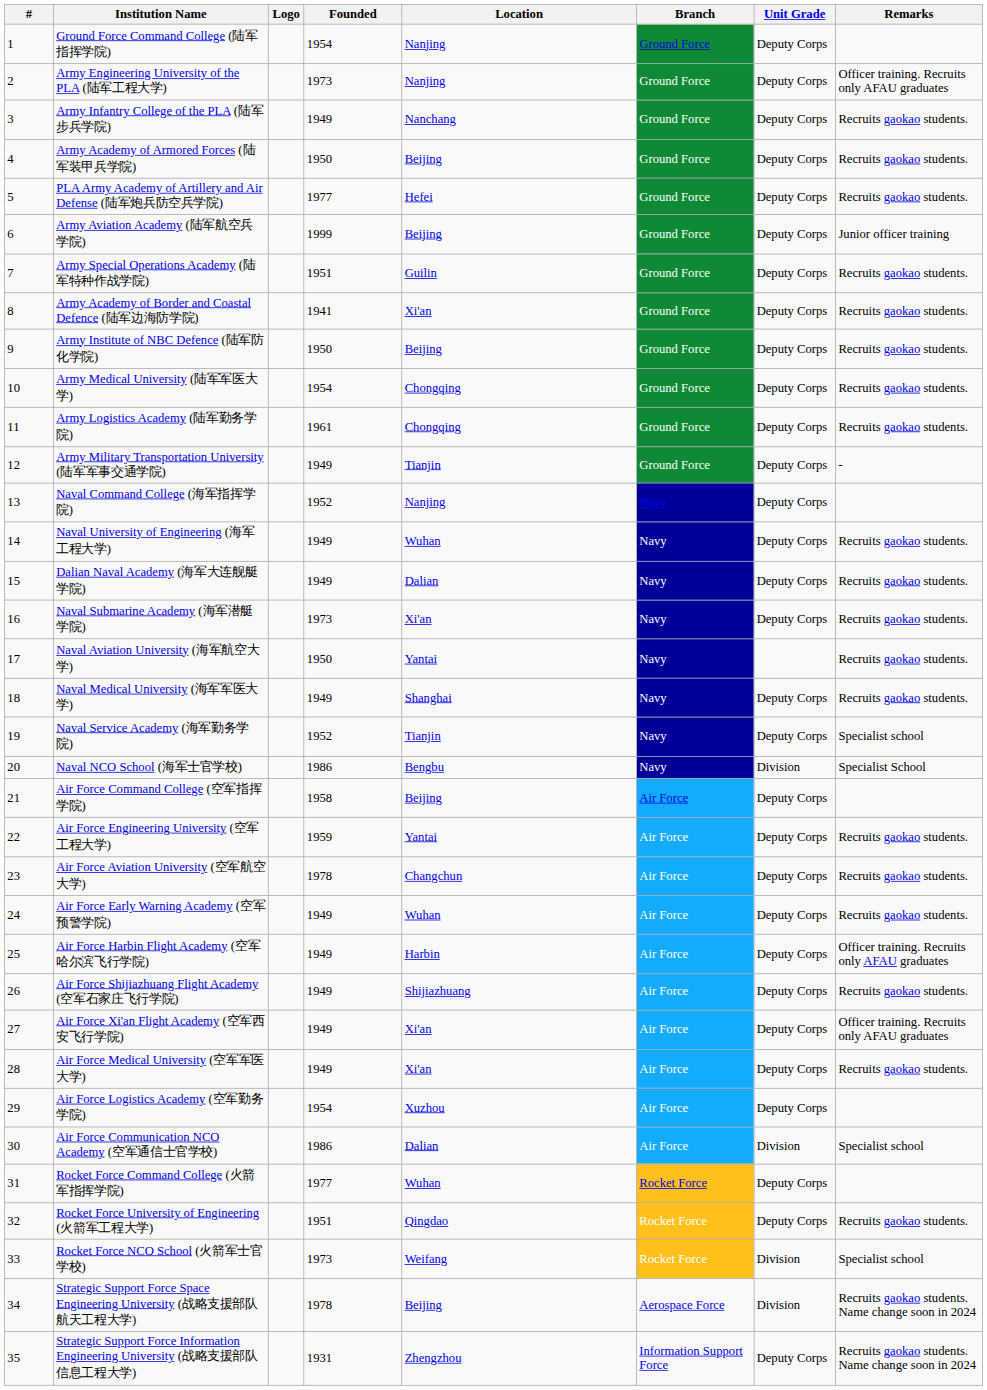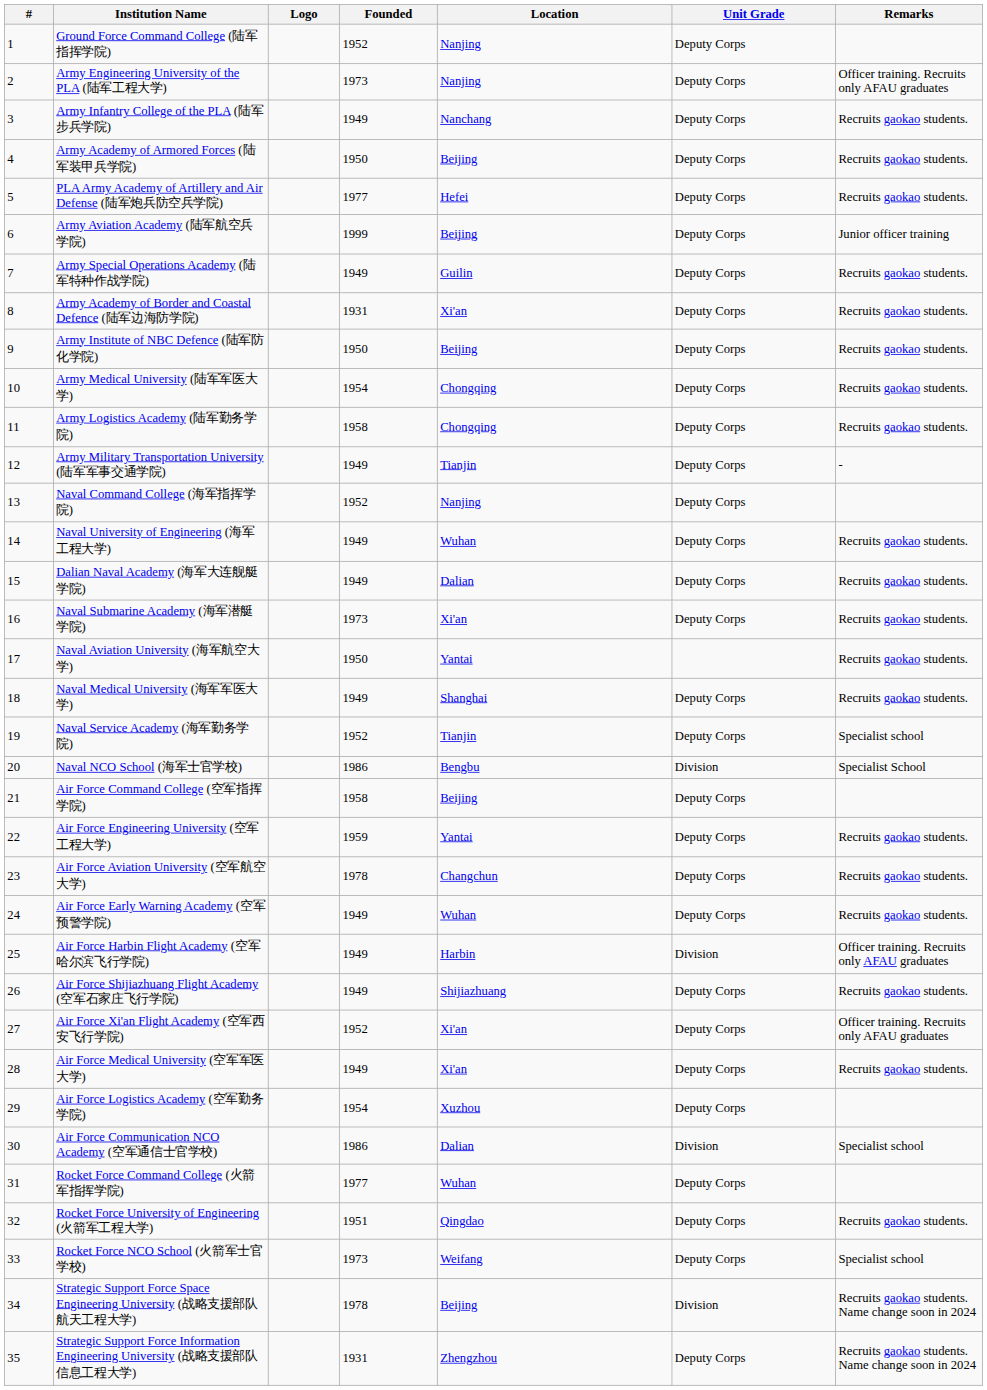- column: Branch | Ground Force | Ground Force | Ground Force | Ground Force | Ground Force | Ground Force | Ground Force | Ground Force | Ground Force | Ground Force | Ground Force | Ground Force | Navy | Navy | Navy | Navy | Navy | Navy | Navy | Navy | Air Force | Air Force | Air Force | Air Force | Air Force | Air Force | Air Force | Air Force | Air Force | Air Force | Rocket Force | Rocket Force | Rocket Force | Aerospace Force | Information Support Force
Ground Force Command College (陆军指挥学院) | Founded: 1954 -> 1952
Army Special Operations Academy (陆军特种作战学院) | Founded: 1951 -> 1949
Army Academy of Border and Coastal Defence (陆军边海防学院) | Founded: 1941 -> 1931
Army Logistics Academy (陆军勤务学院) | Founded: 1961 -> 1958
Air Force Harbin Flight Academy (空军哈尔滨飞行学院) | Unit Grade: Deputy Corps -> Division
Air Force Xi'an Flight Academy (空军西安飞行学院) | Founded: 1949 -> 1952
Rocket Force NCO School (火箭军士官学校) | Unit Grade: Division -> Deputy Corps
